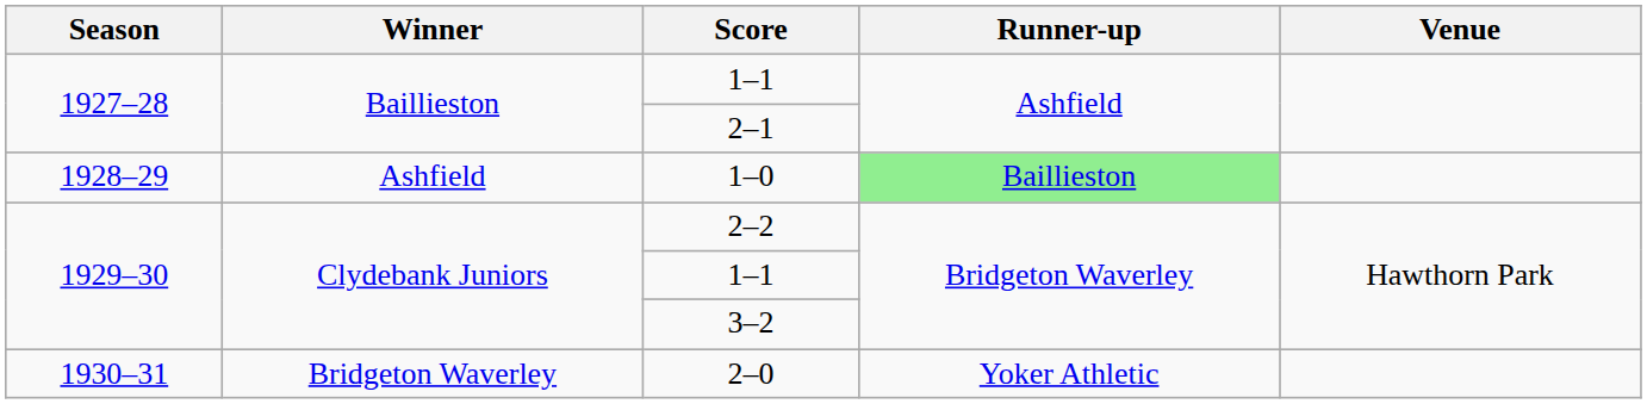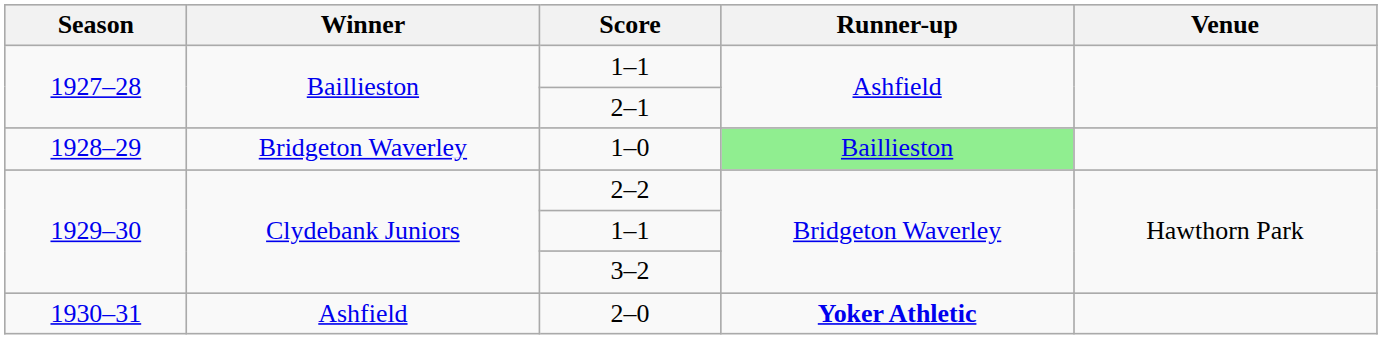1–0 | Winner: Ashfield -> Bridgeton Waverley
2–0 | Winner: Bridgeton Waverley -> Ashfield
2–0 | Runner-up: normal -> bold
